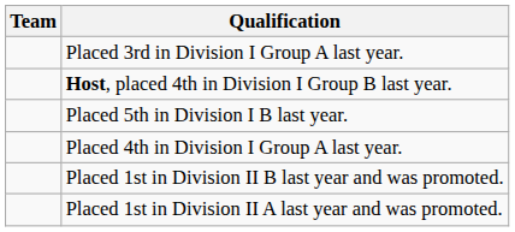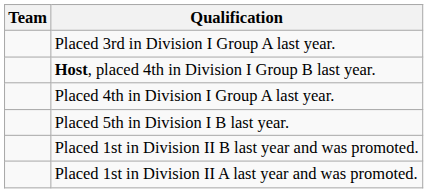rows swapped: Placed 4th in Division I Group A last year. <-> Placed 5th in Division I B last year.
